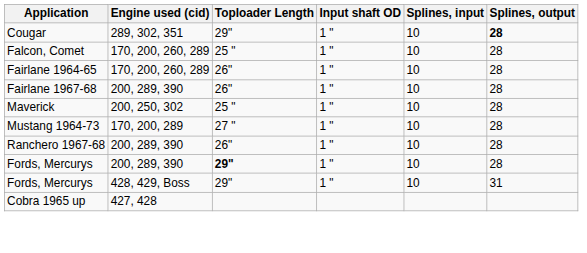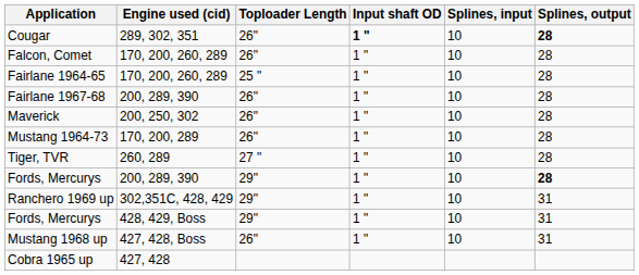Cougar | Toploader Length: 29" -> 26"
Cougar | Input shaft OD: normal -> bold
Falcon, Comet | Toploader Length: 25 " -> 26"
Fairlane 1964-65 | Toploader Length: 26" -> 25 "
Maverick | Toploader Length: 25 " -> 26"
Mustang 1964-73 | Toploader Length: 27 " -> 26"
- row: Ranchero 1967-68 | 200, 289, 390 | 26" | 1 " | 10 | 28
+ row: Tiger, TVR | 260, 289 | 27 " | 1 " | 10 | 28
Fords, Mercurys / 200, 289, 390 | Toploader Length: bold -> normal
Fords, Mercurys / 200, 289, 390 | Splines, output: normal -> bold
+ row: Ranchero 1969 up | 302,351C, 428, 429 | 29" | 1 " | 10 | 31
+ row: Mustang 1968 up | 427, 428, Boss | 26" | 1 " | 10 | 31
